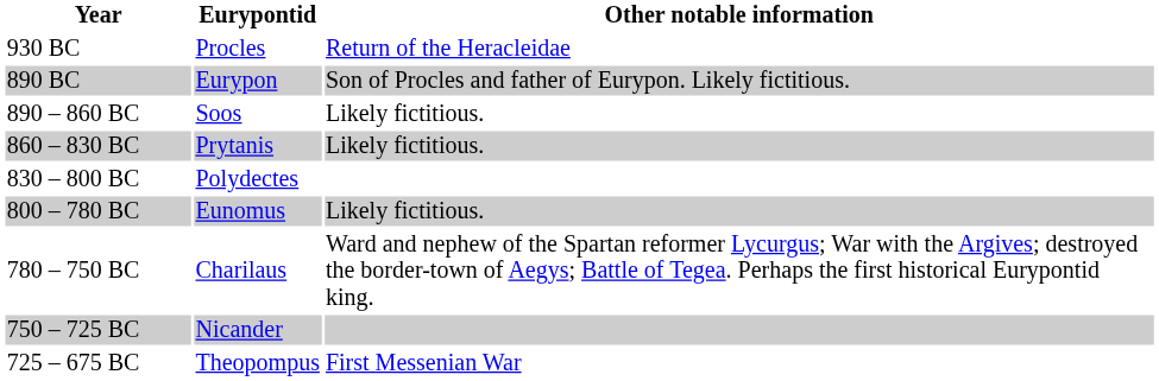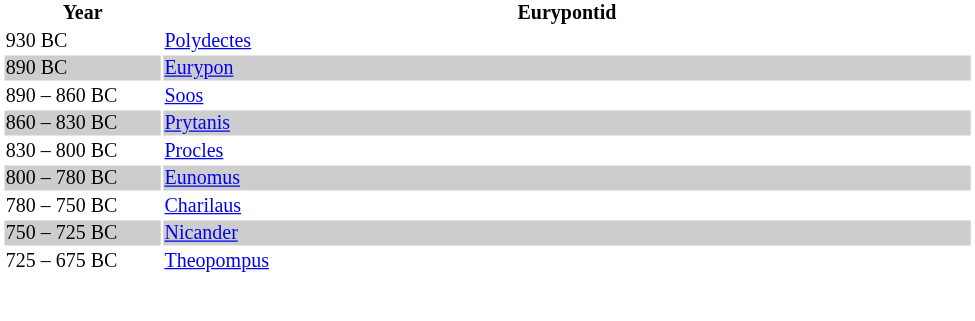- column: Other notable information | Return of the Heracleidae | Son of Procles and father of Eurypon. Likely fictitious. | Likely fictitious. | Likely fictitious. | Likely fictitious. | Ward and nephew of the Spartan reformer Lycurgus; War with the Argives; destroyed the border-town of Aegys; Battle of Tegea. Perhaps the first historical Eurypontid king. | First Messenian War
930 BC | Eurypontid: Procles -> Polydectes
830 – 800 BC | Eurypontid: Polydectes -> Procles
